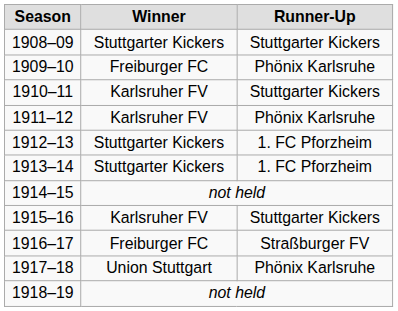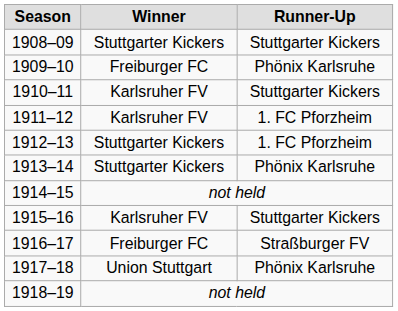1911–12 | Runner-Up: Phönix Karlsruhe -> 1. FC Pforzheim
1913–14 | Runner-Up: 1. FC Pforzheim -> Phönix Karlsruhe
